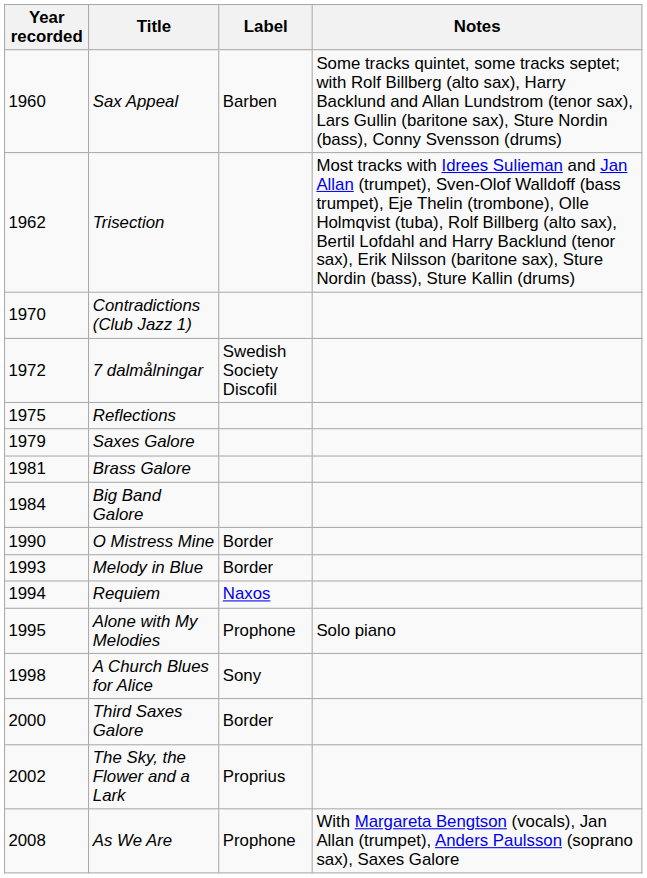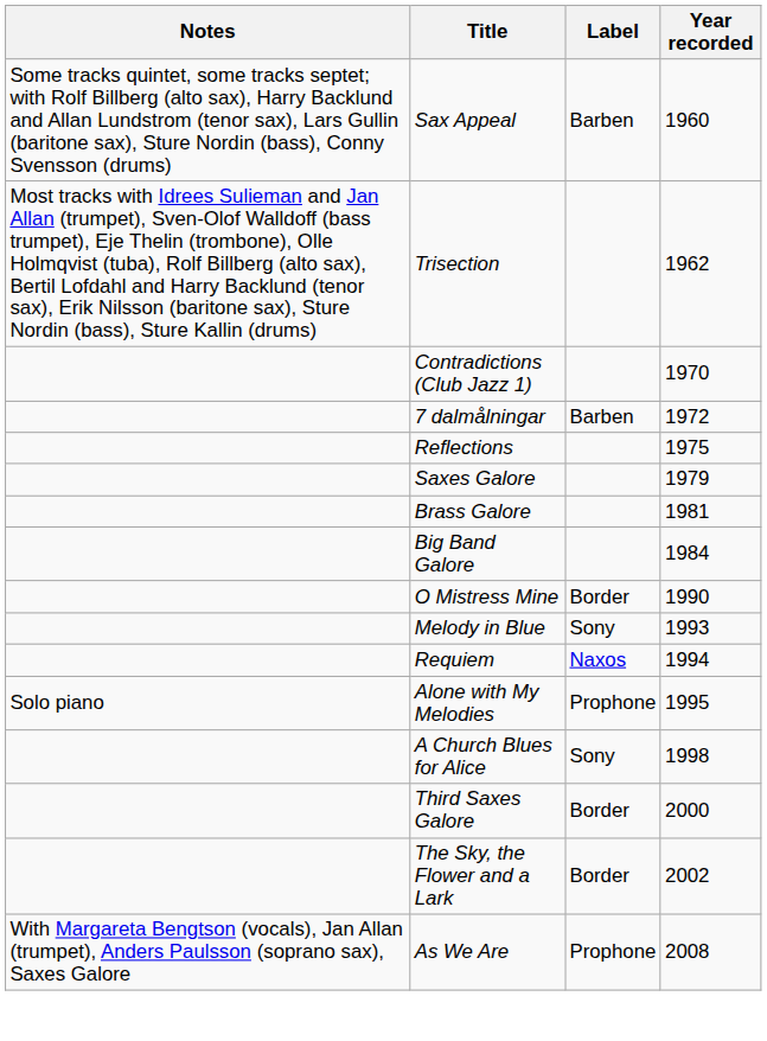columns swapped: Year recorded <-> Notes
7 dalmålningar | Label: Swedish Society Discofil -> Barben
Melody in Blue | Label: Border -> Sony
The Sky, the Flower and a Lark | Label: Proprius -> Border
